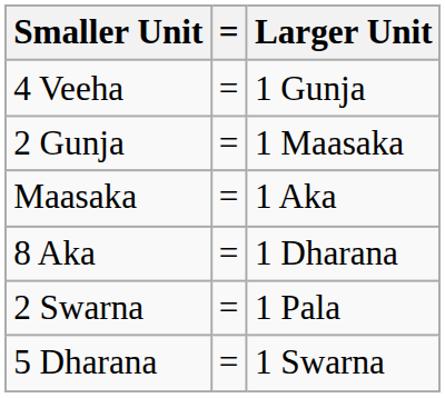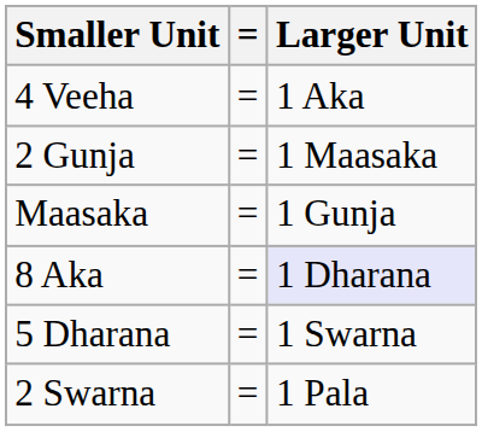4 Veeha | Larger Unit: 1 Gunja -> 1 Aka
Maasaka | Larger Unit: 1 Aka -> 1 Gunja
8 Aka | Larger Unit: no background -> lavender background
rows swapped: 5 Dharana <-> 2 Swarna
